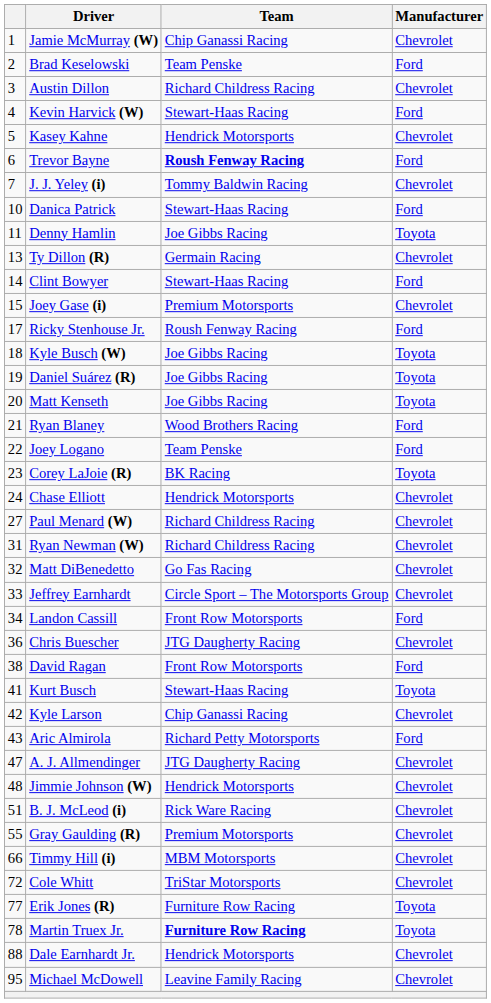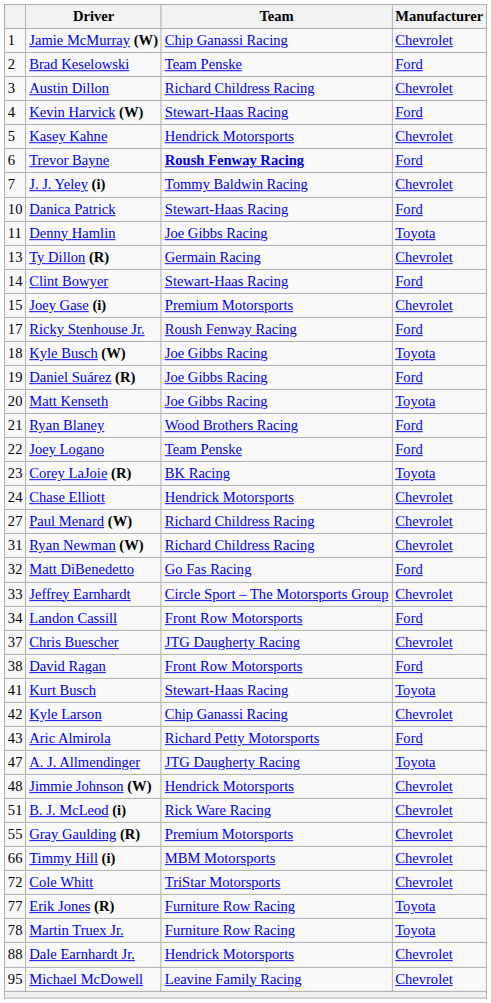Daniel Suárez (R) | Manufacturer: Toyota -> Ford
Matt DiBenedetto | Manufacturer: Chevrolet -> Ford
Chris Buescher | column 1: 36 -> 37
A. J. Allmendinger | Manufacturer: Chevrolet -> Toyota
Martin Truex Jr. | Team: bold -> normal
